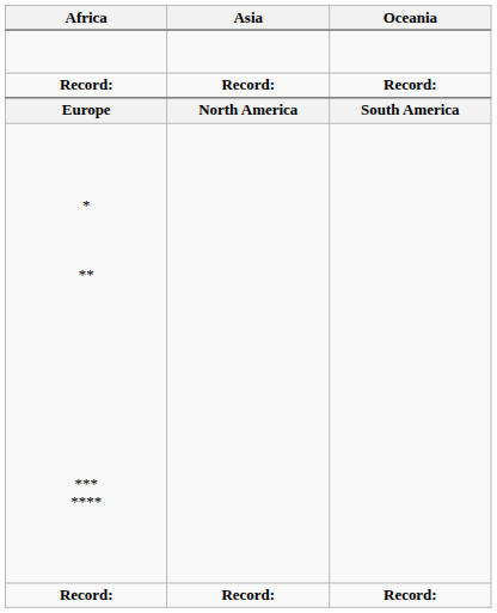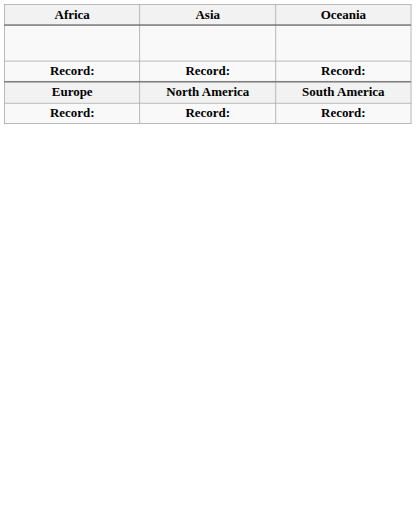- row: * ** *** ****
